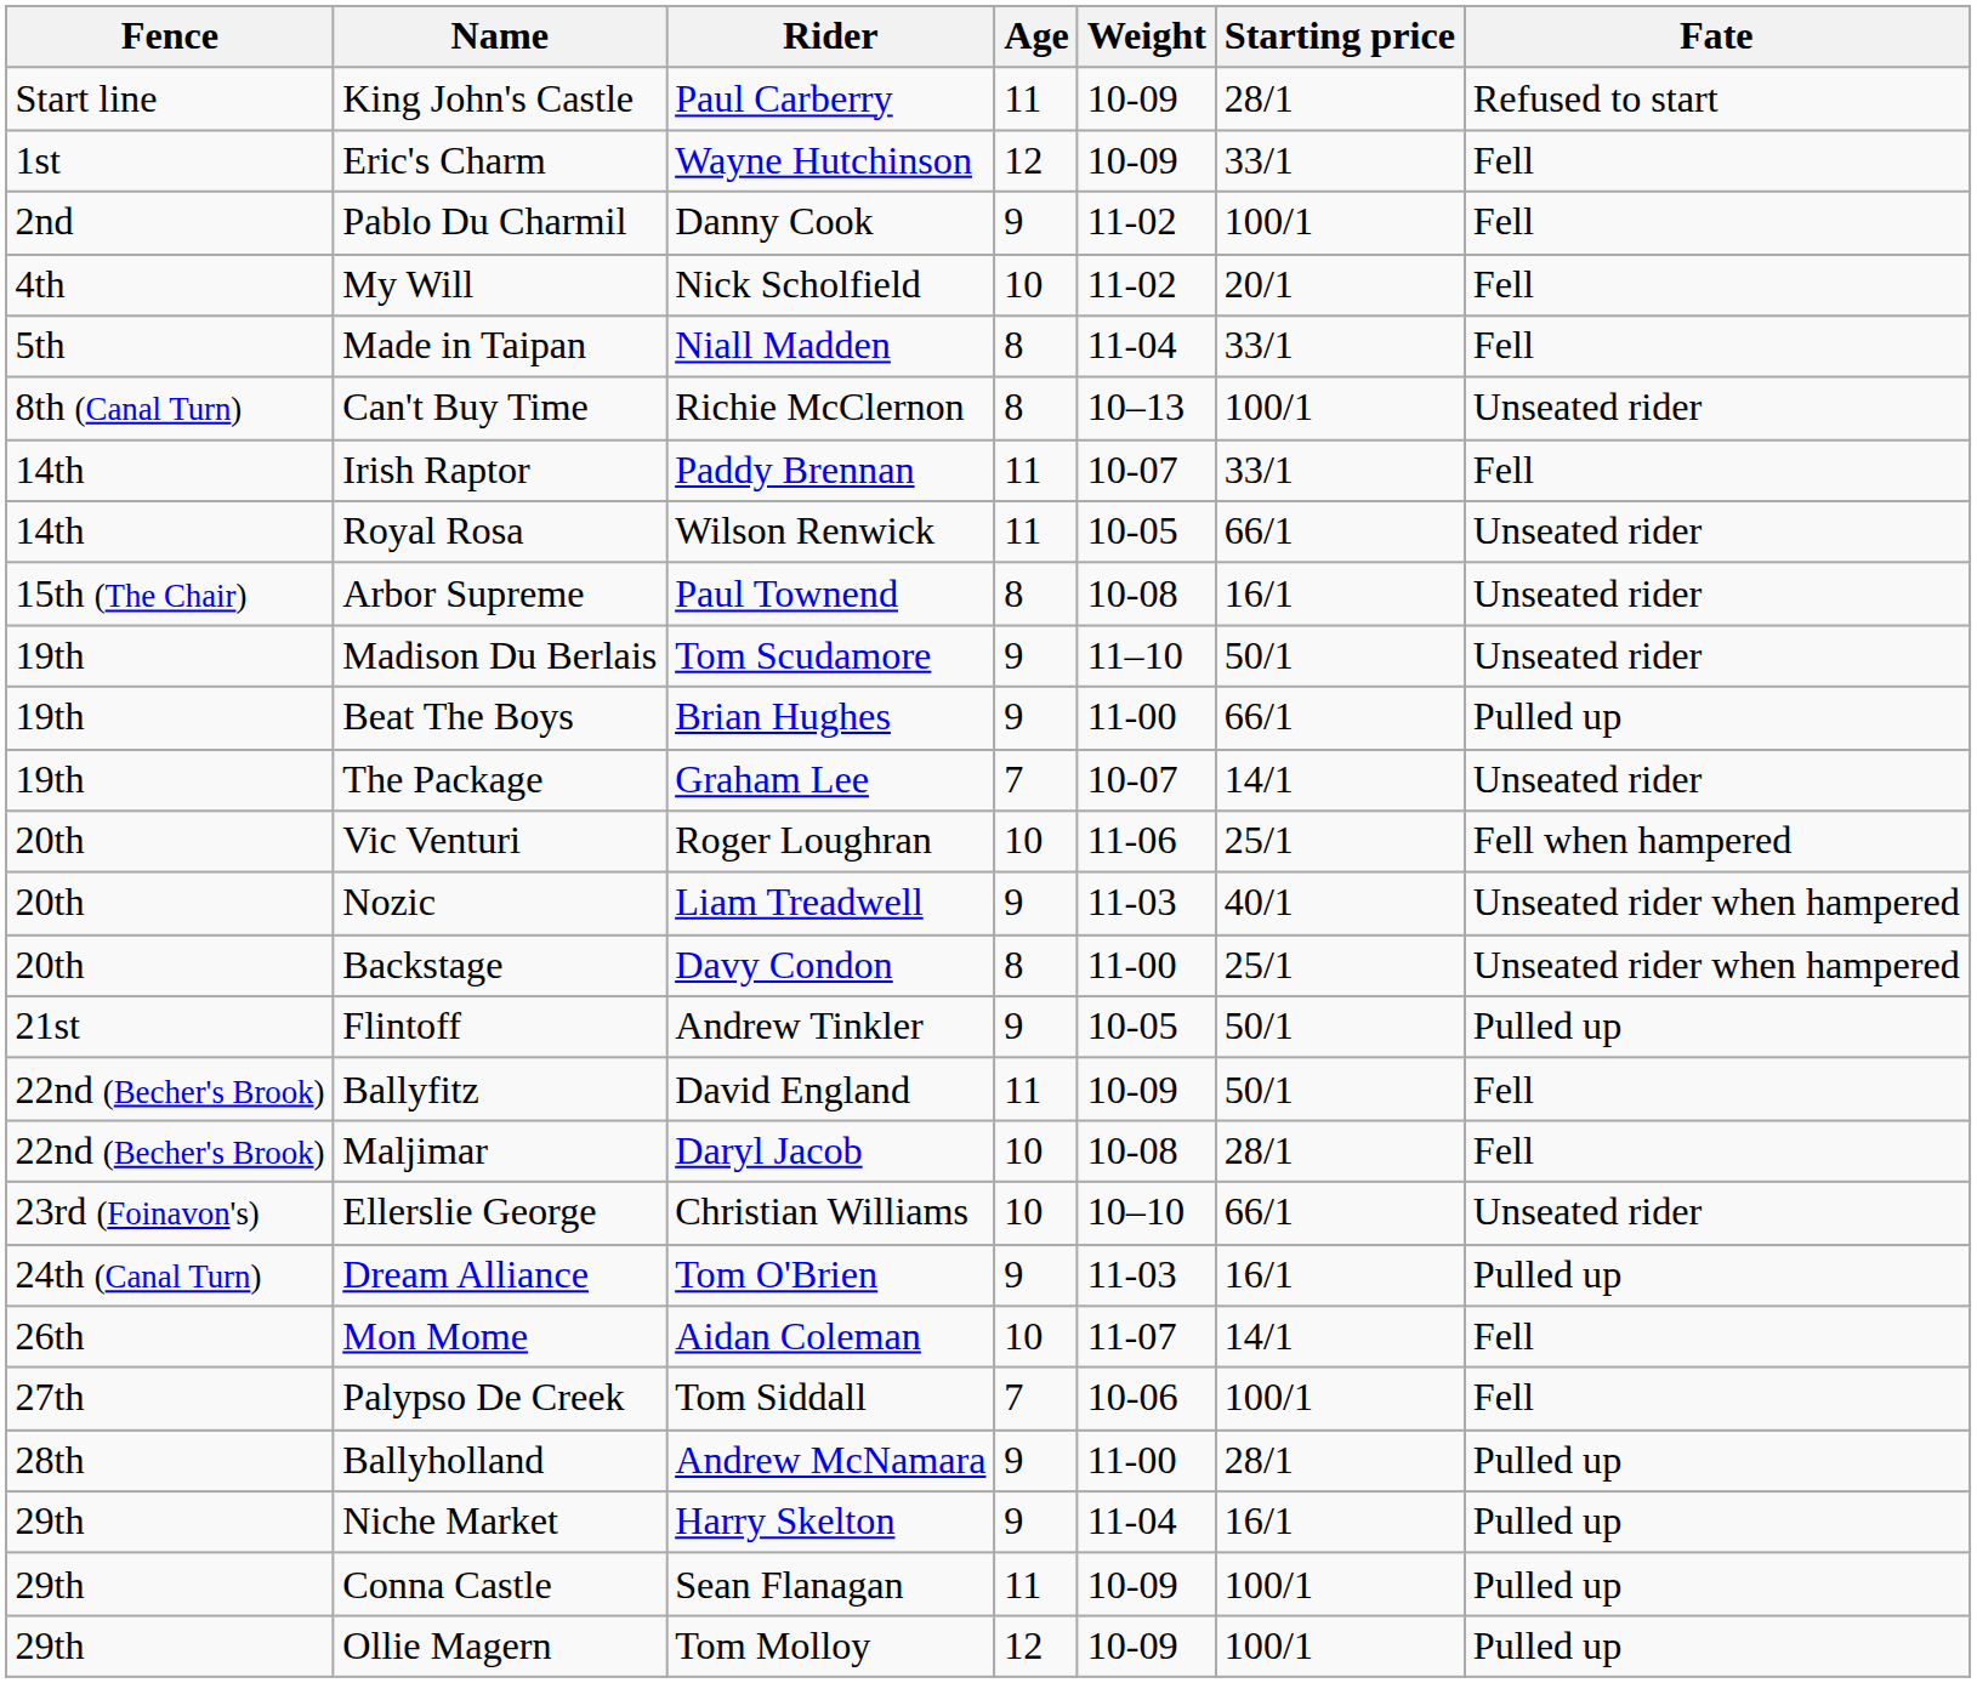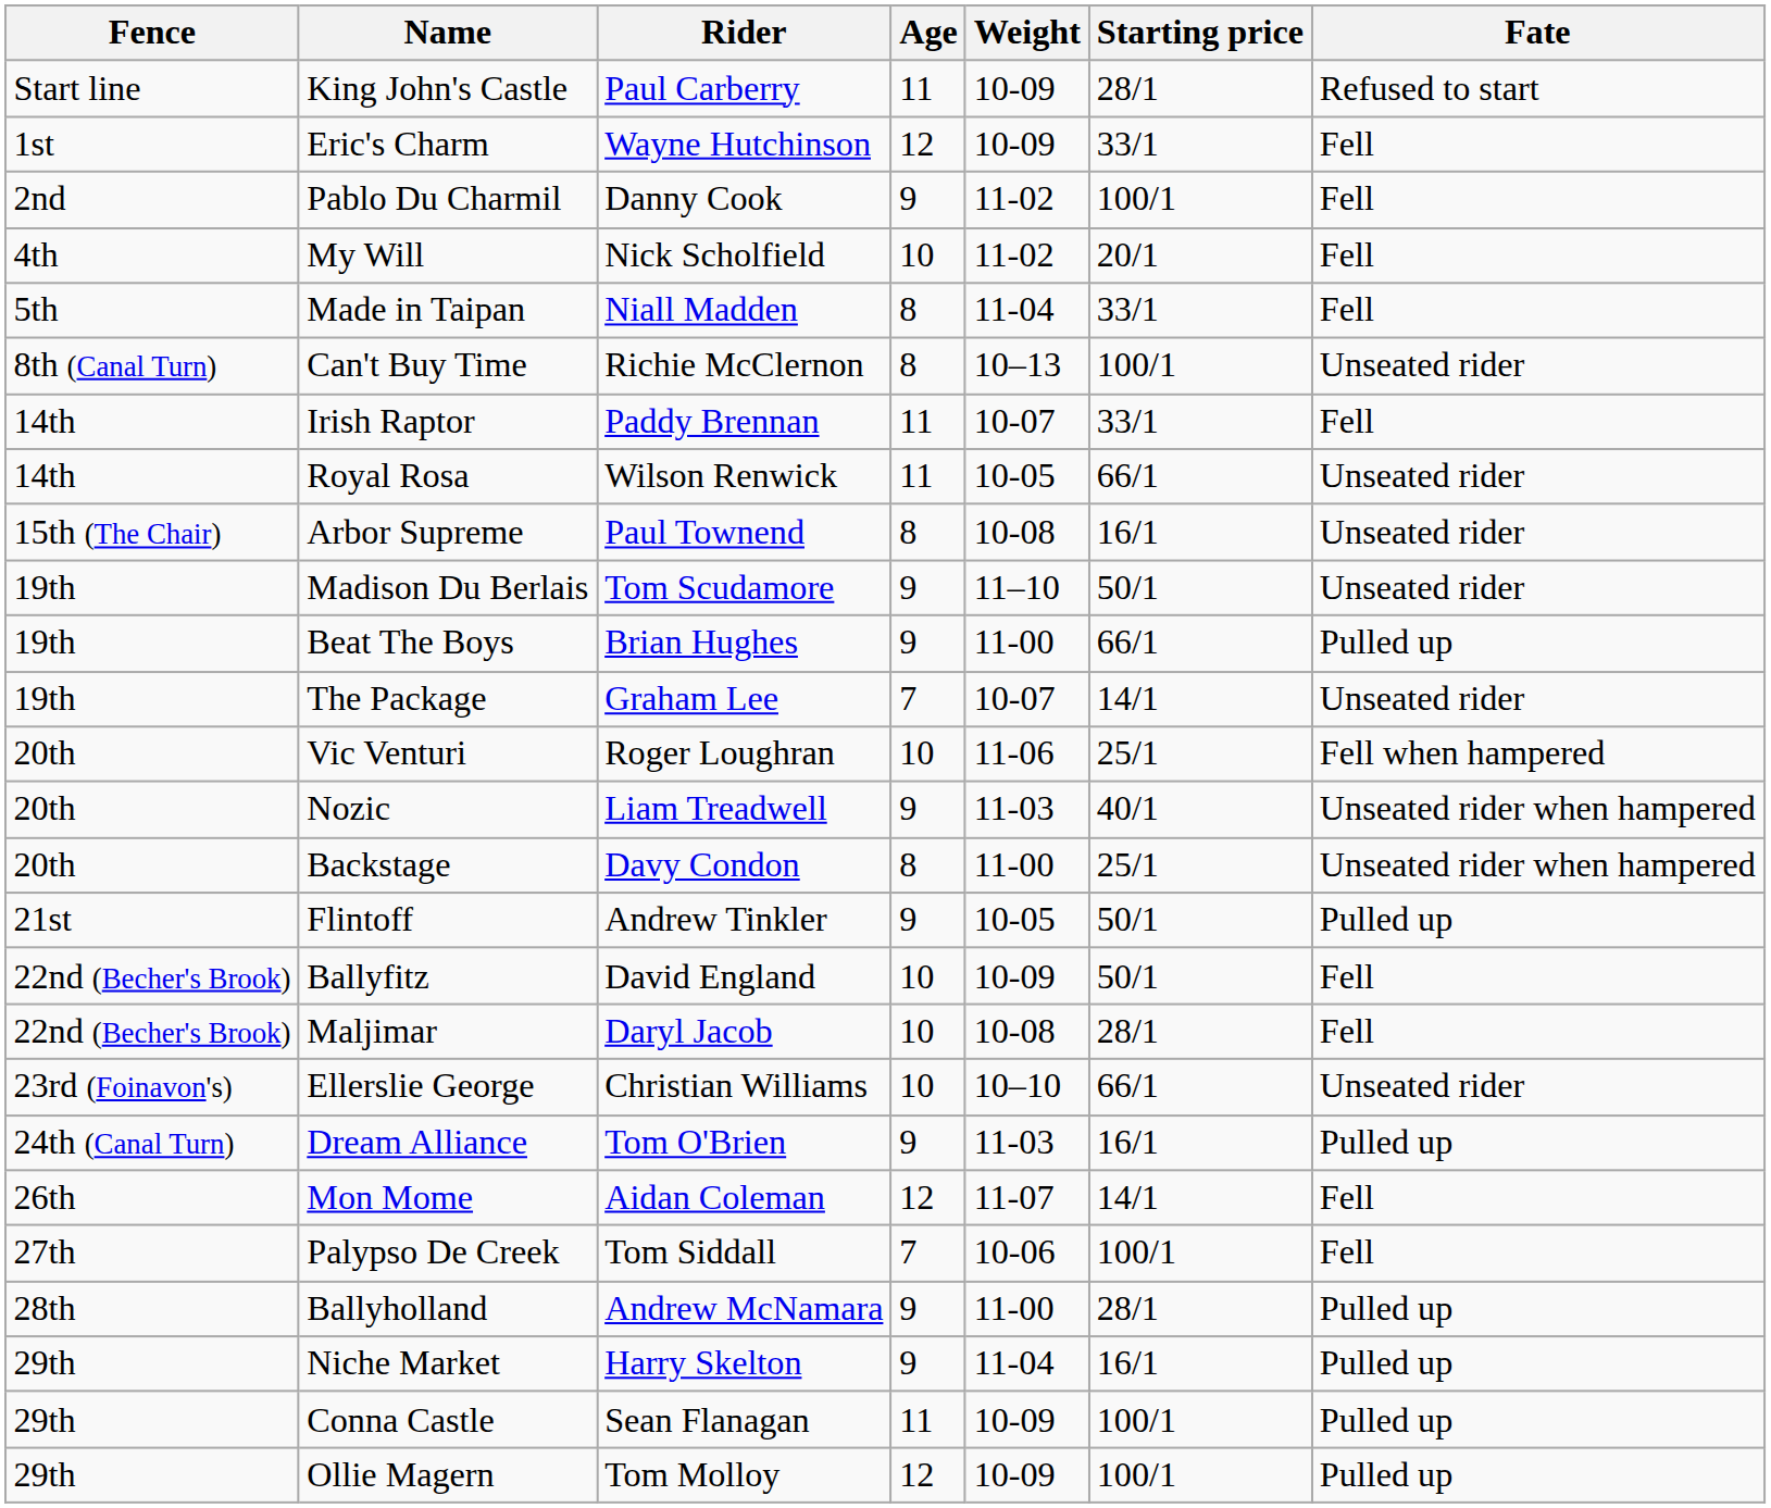Ballyfitz | Age: 11 -> 10
Mon Mome | Age: 10 -> 12
